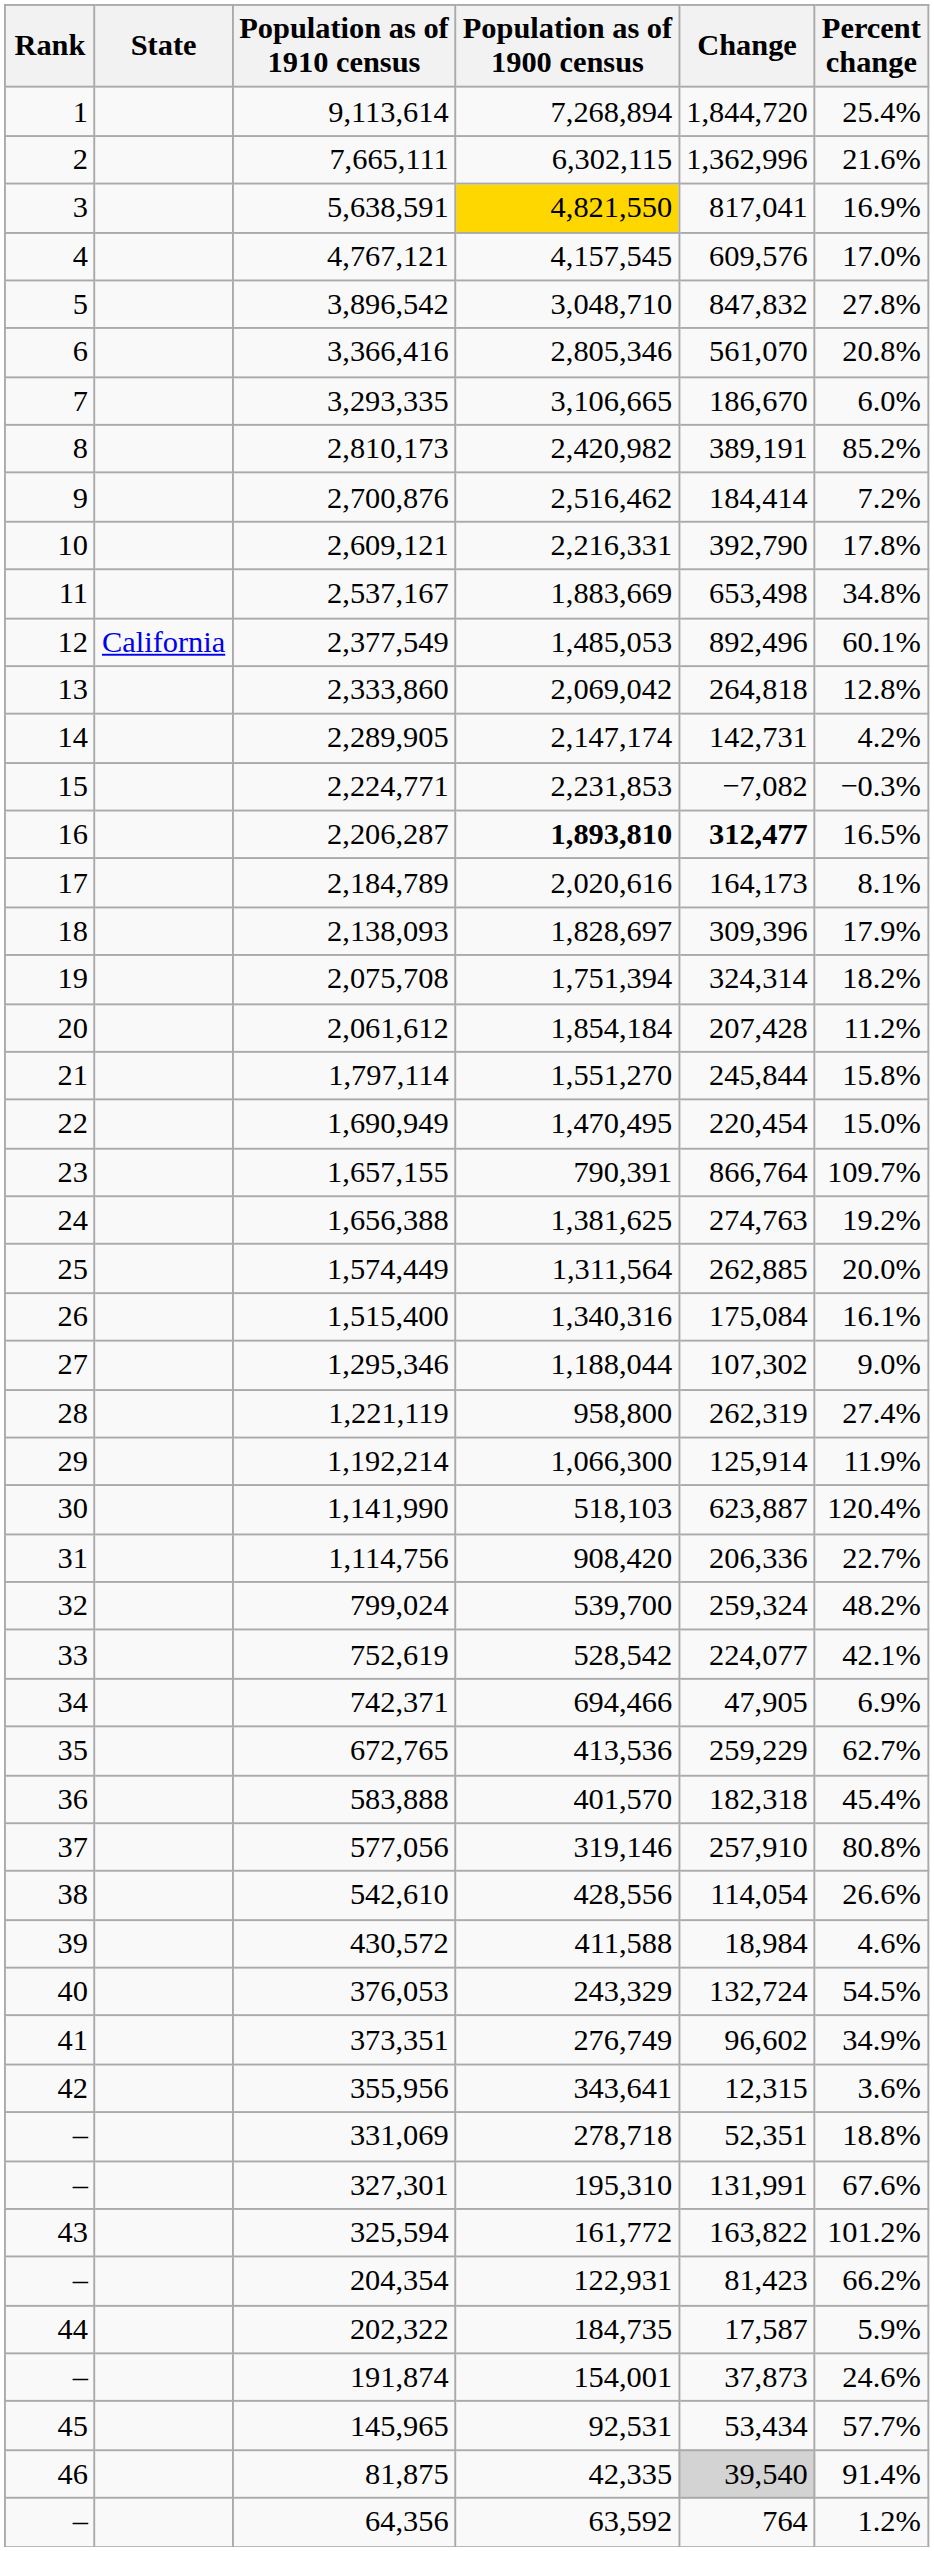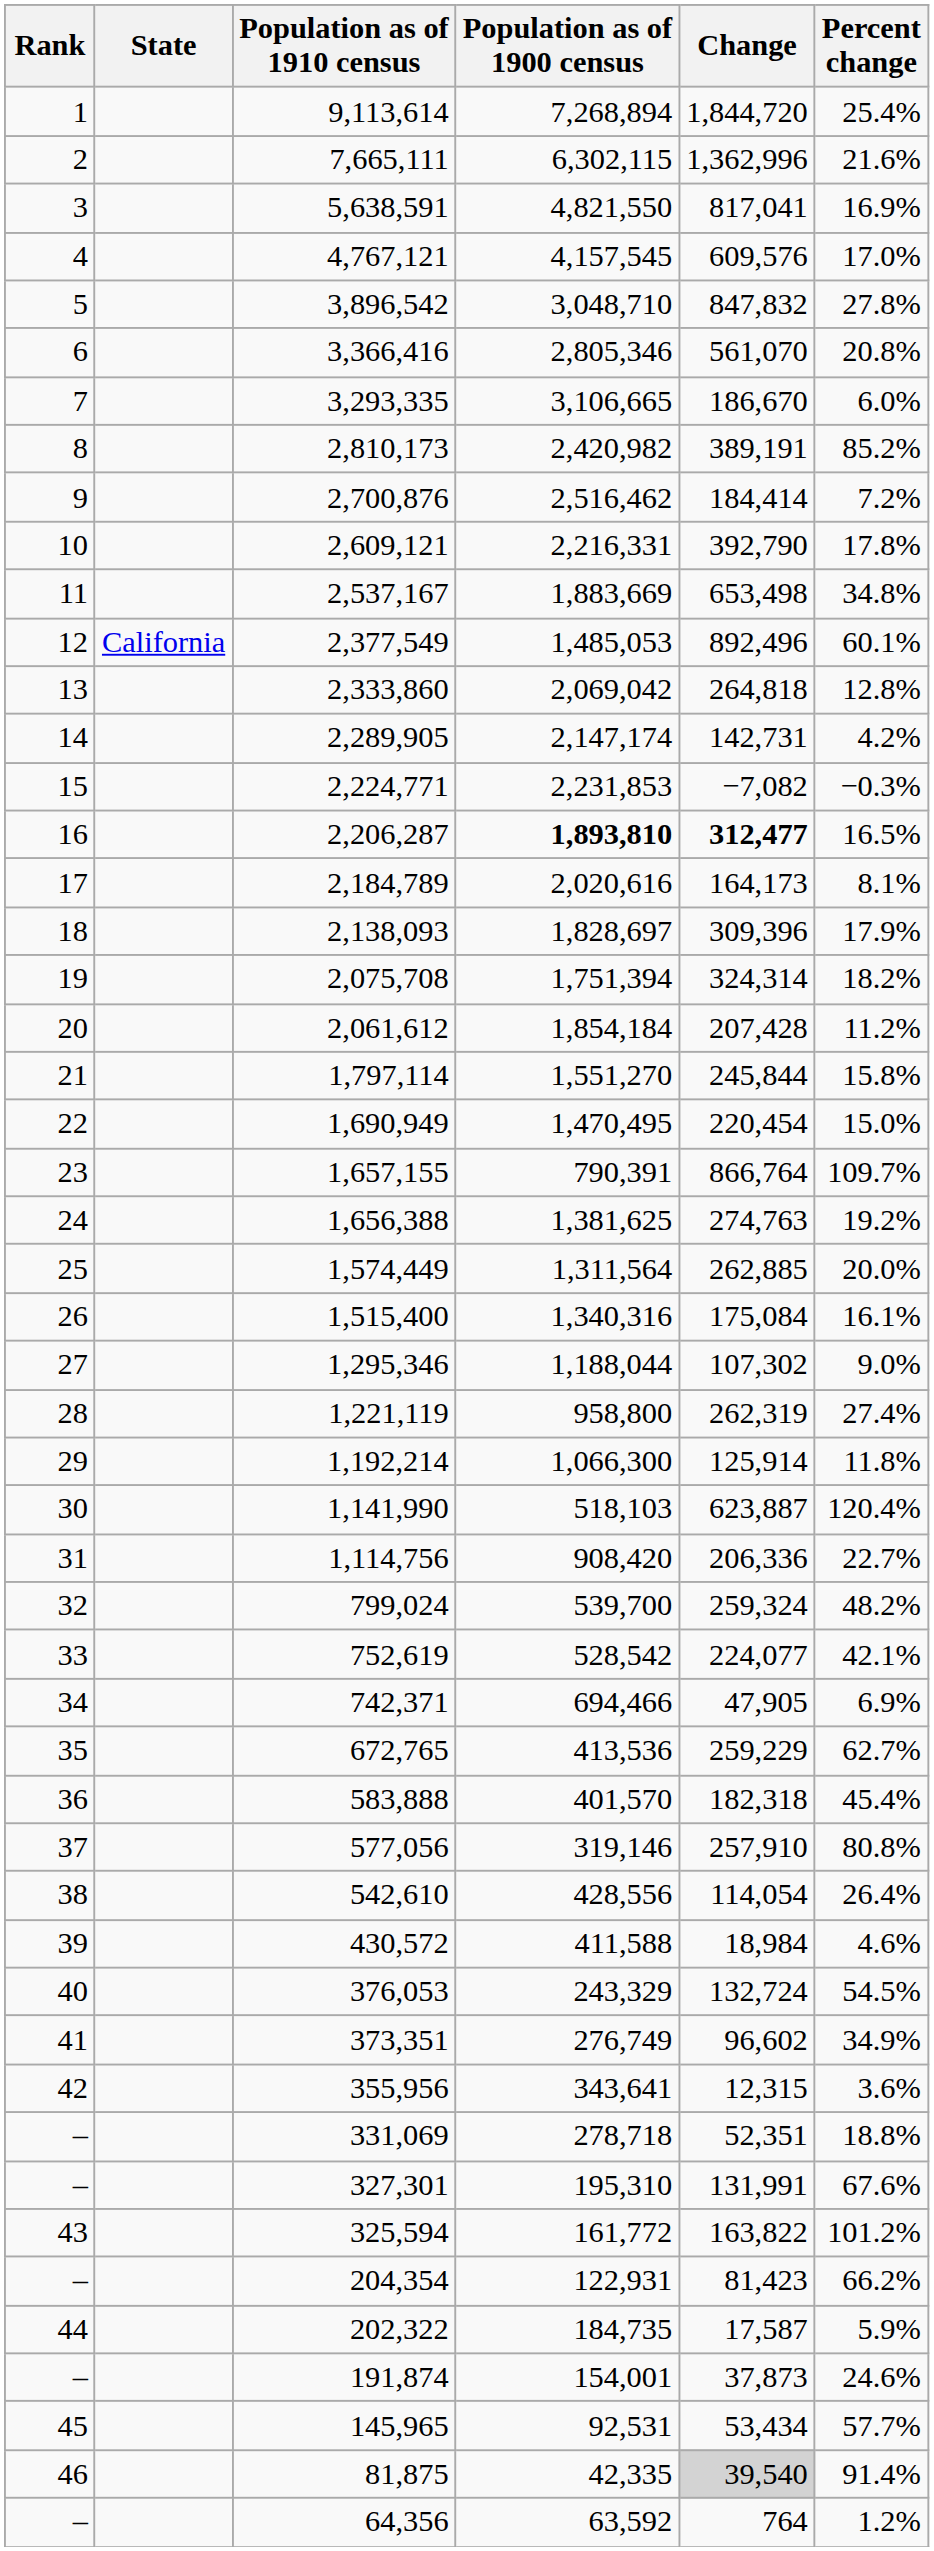5,638,591 | Population as of 1900 census: gold background -> no background
1,192,214 | Percent change: 11.9% -> 11.8%
542,610 | Percent change: 26.6% -> 26.4%
